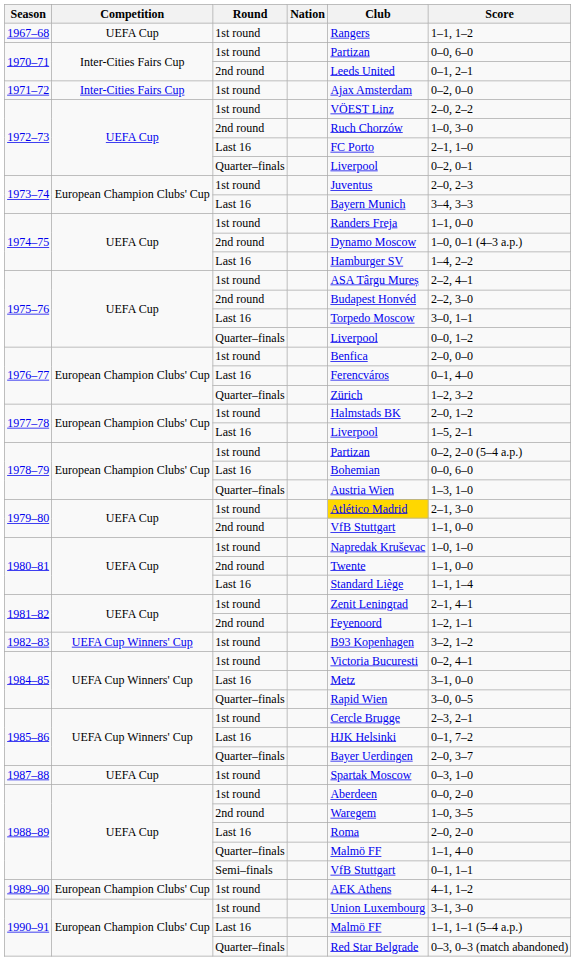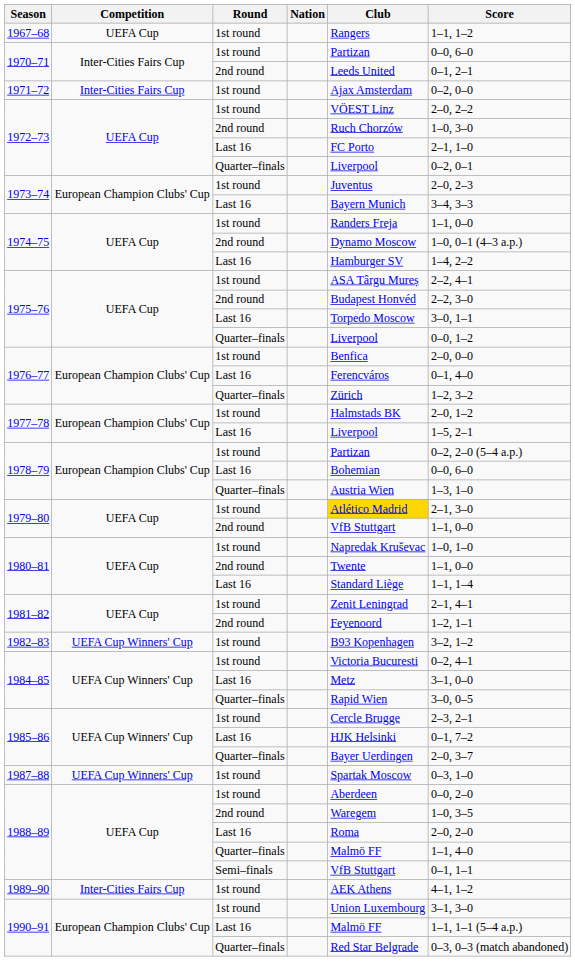1987–88 | Competition: UEFA Cup -> UEFA Cup Winners' Cup
1989–90 | Competition: European Champion Clubs' Cup -> Inter-Cities Fairs Cup
